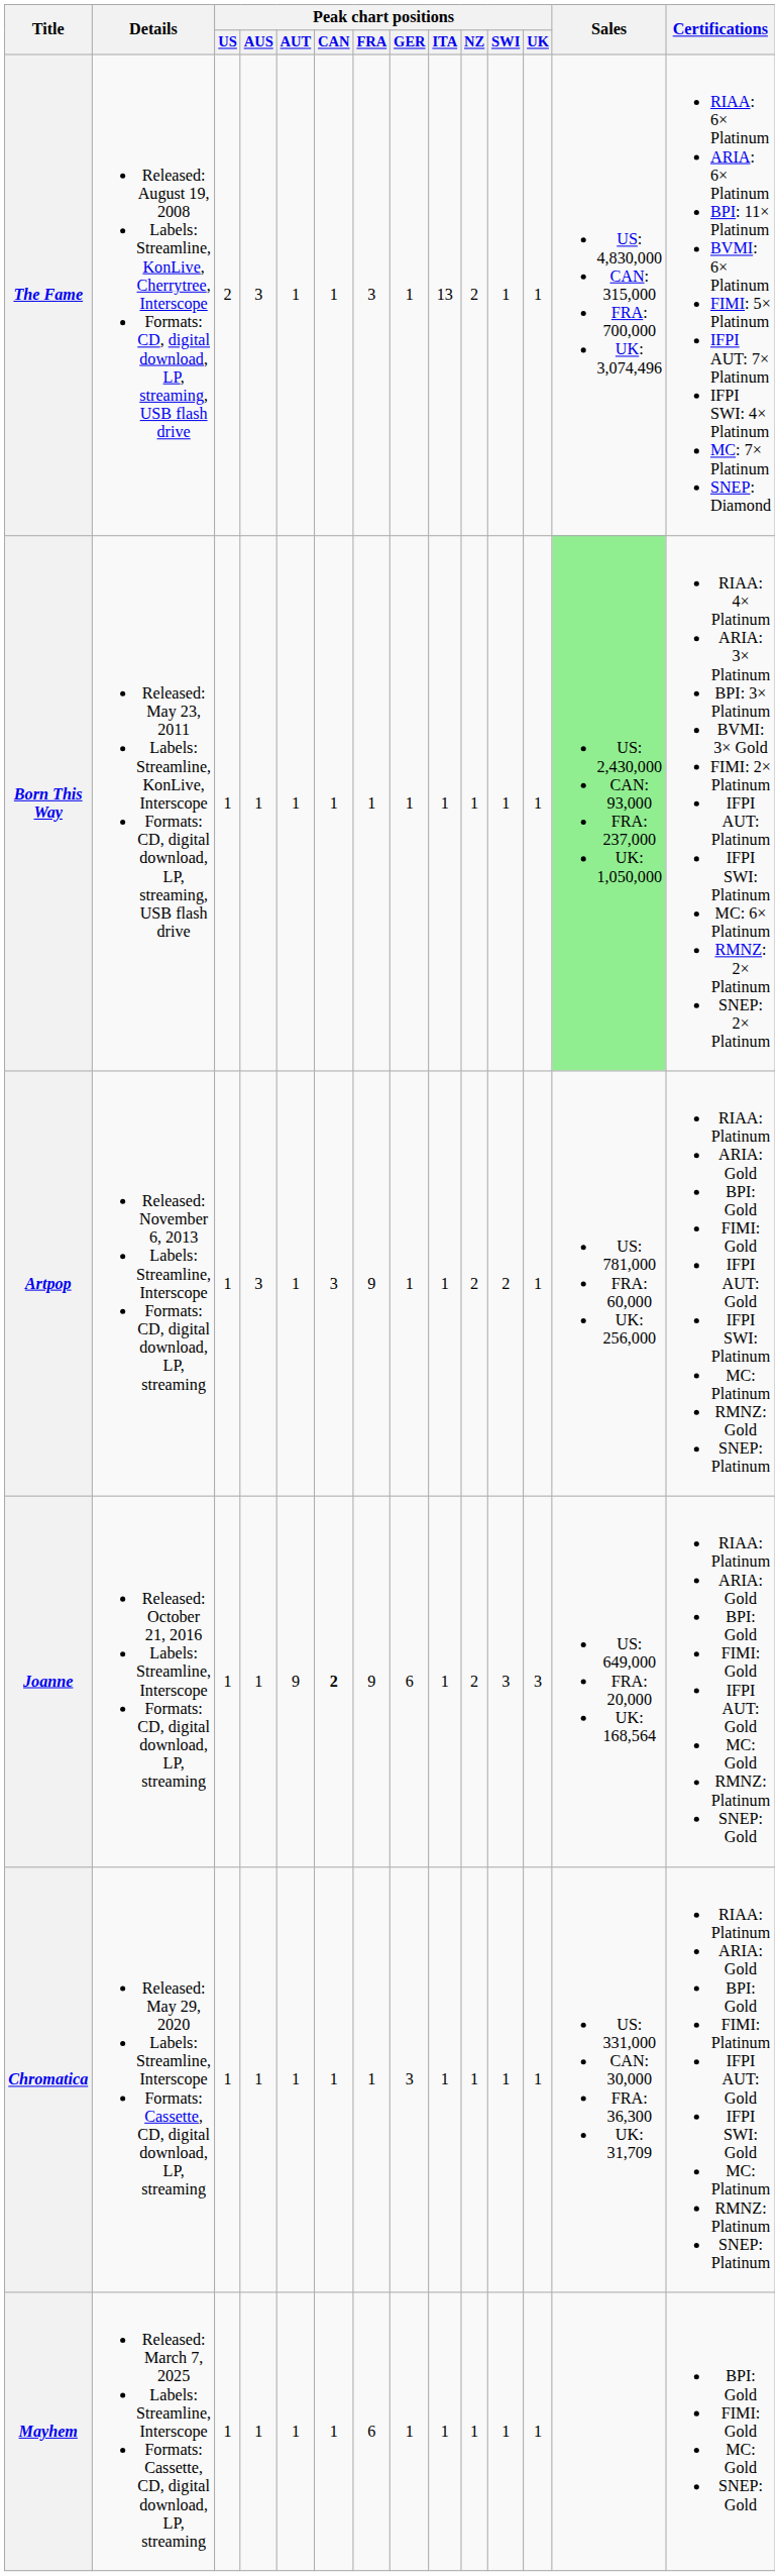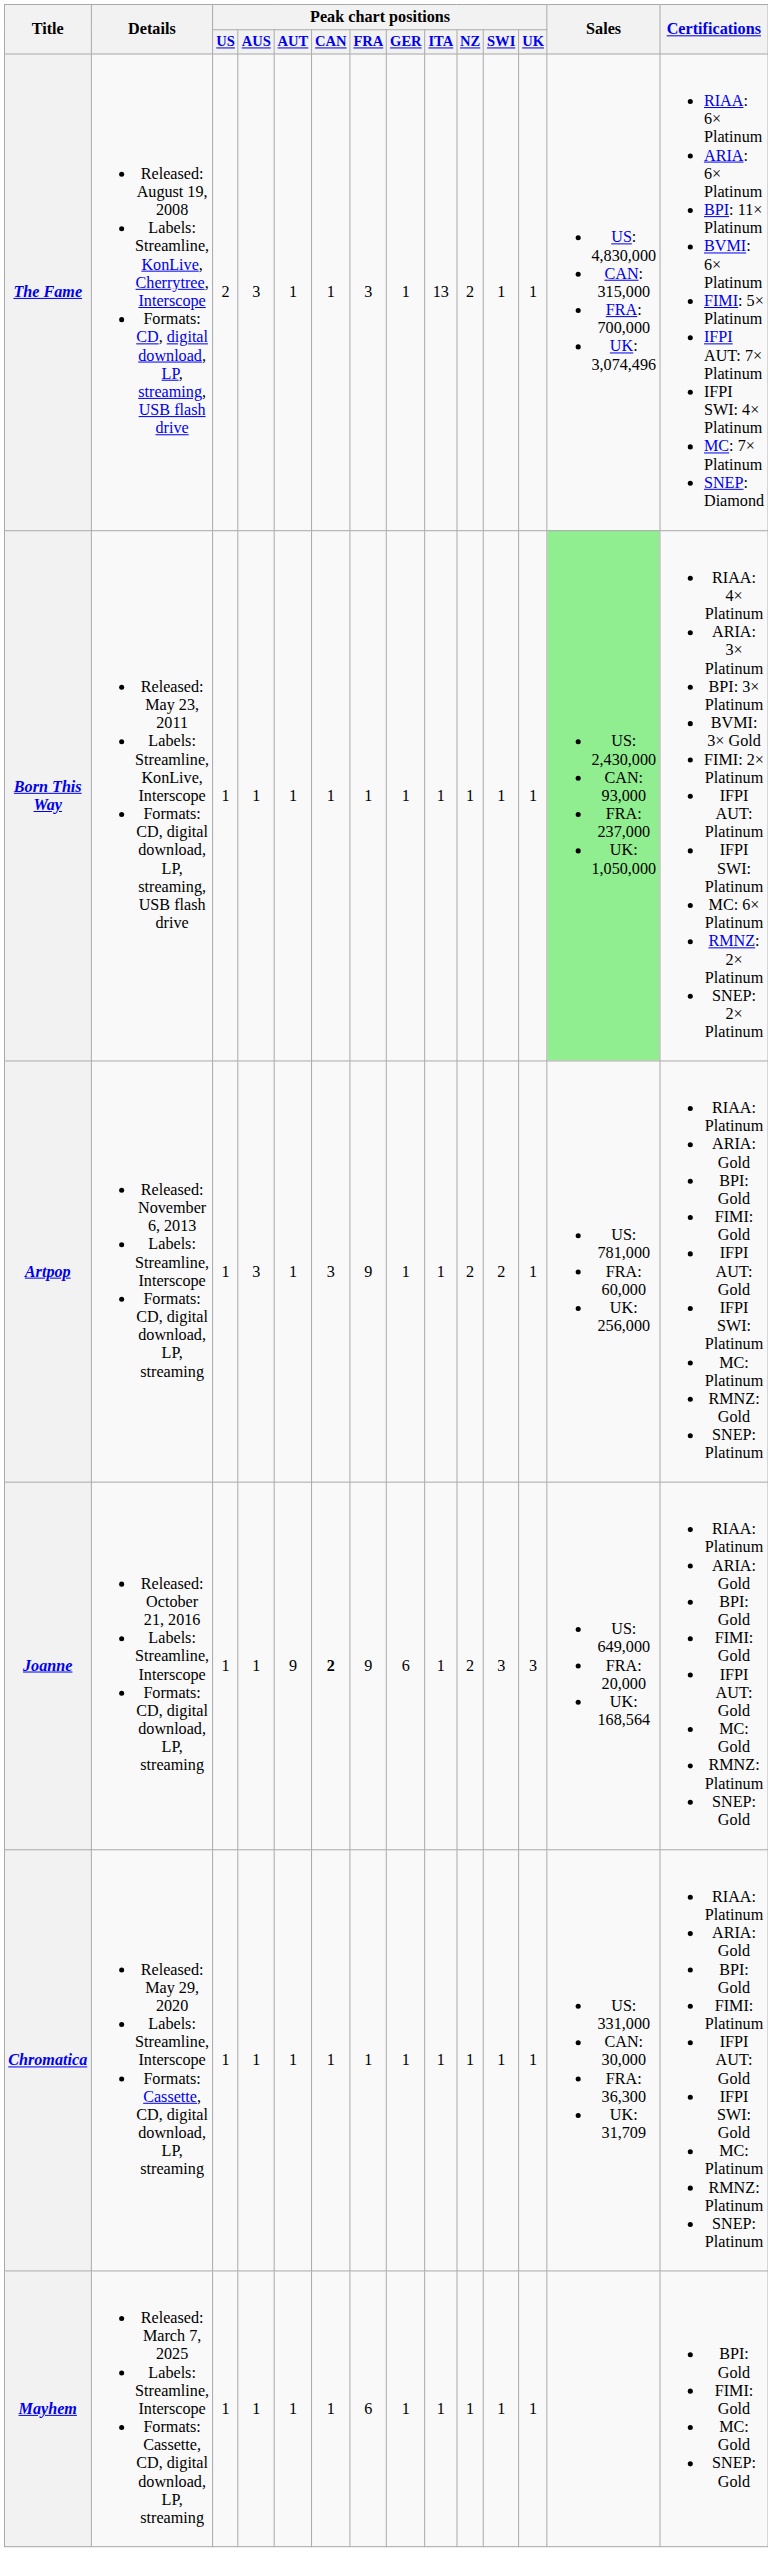Chromatica | Peak chart positions / GER: 3 -> 1
